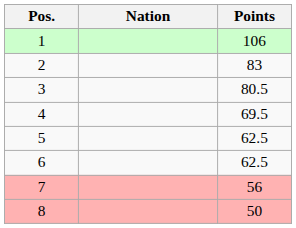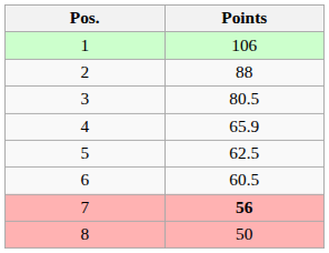- column: Nation
2 | Points: 83 -> 88
4 | Points: 69.5 -> 65.9
6 | Points: 62.5 -> 60.5
7 | Points: normal -> bold
